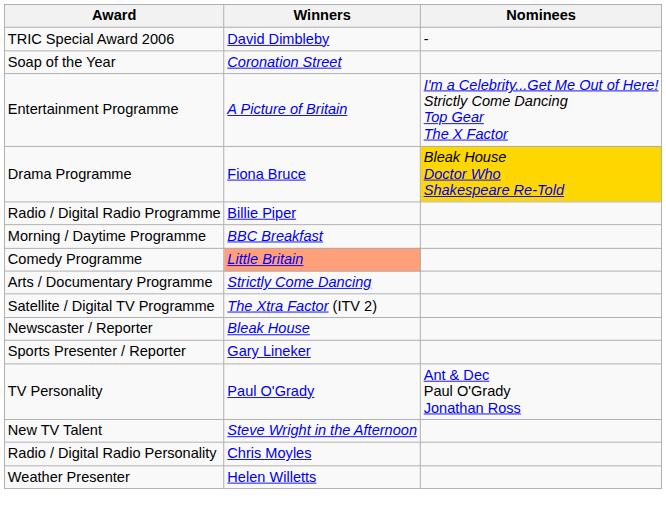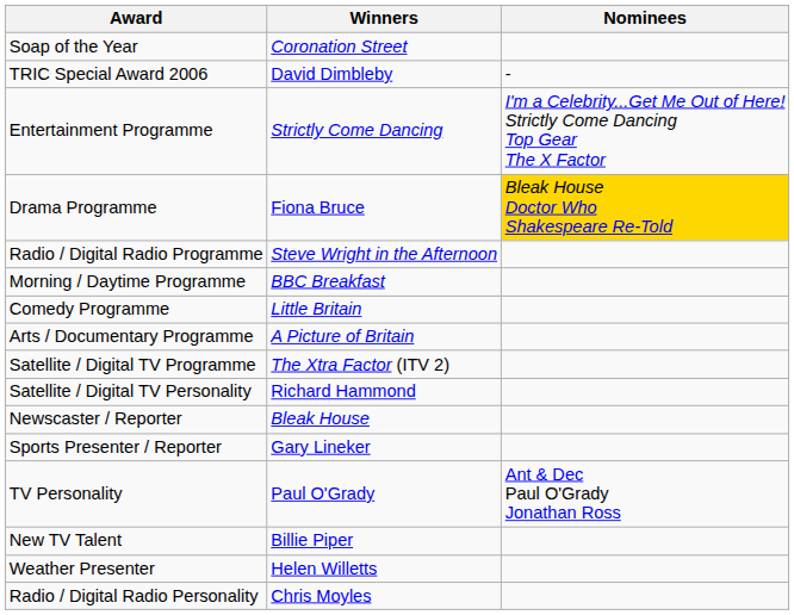rows swapped: TRIC Special Award 2006 <-> Soap of the Year
Entertainment Programme | Winners: A Picture of Britain -> Strictly Come Dancing
Radio / Digital Radio Programme | Winners: Billie Piper -> Steve Wright in the Afternoon
Comedy Programme | Winners: lightsalmon background -> no background
Arts / Documentary Programme | Winners: Strictly Come Dancing -> A Picture of Britain
+ row: Satellite / Digital TV Personality | Richard Hammond
New TV Talent | Winners: Steve Wright in the Afternoon -> Billie Piper
rows swapped: Weather Presenter <-> Radio / Digital Radio Personality
